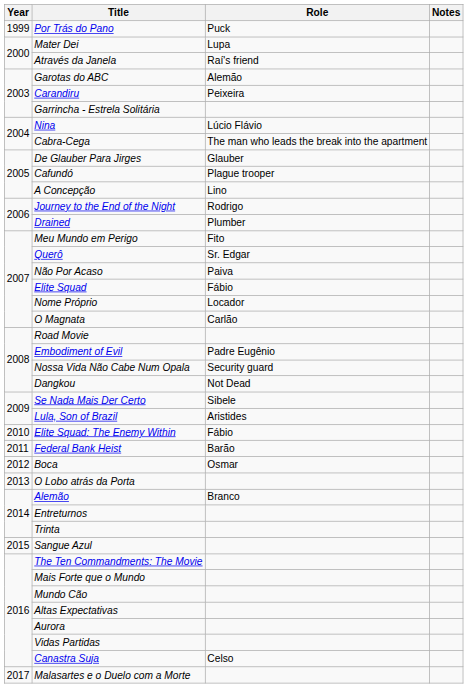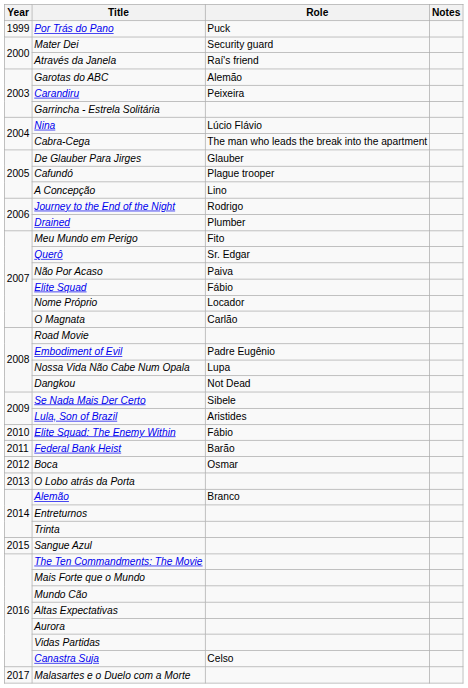Mater Dei | Role: Lupa -> Security guard
Nossa Vida Não Cabe Num Opala | Role: Security guard -> Lupa
